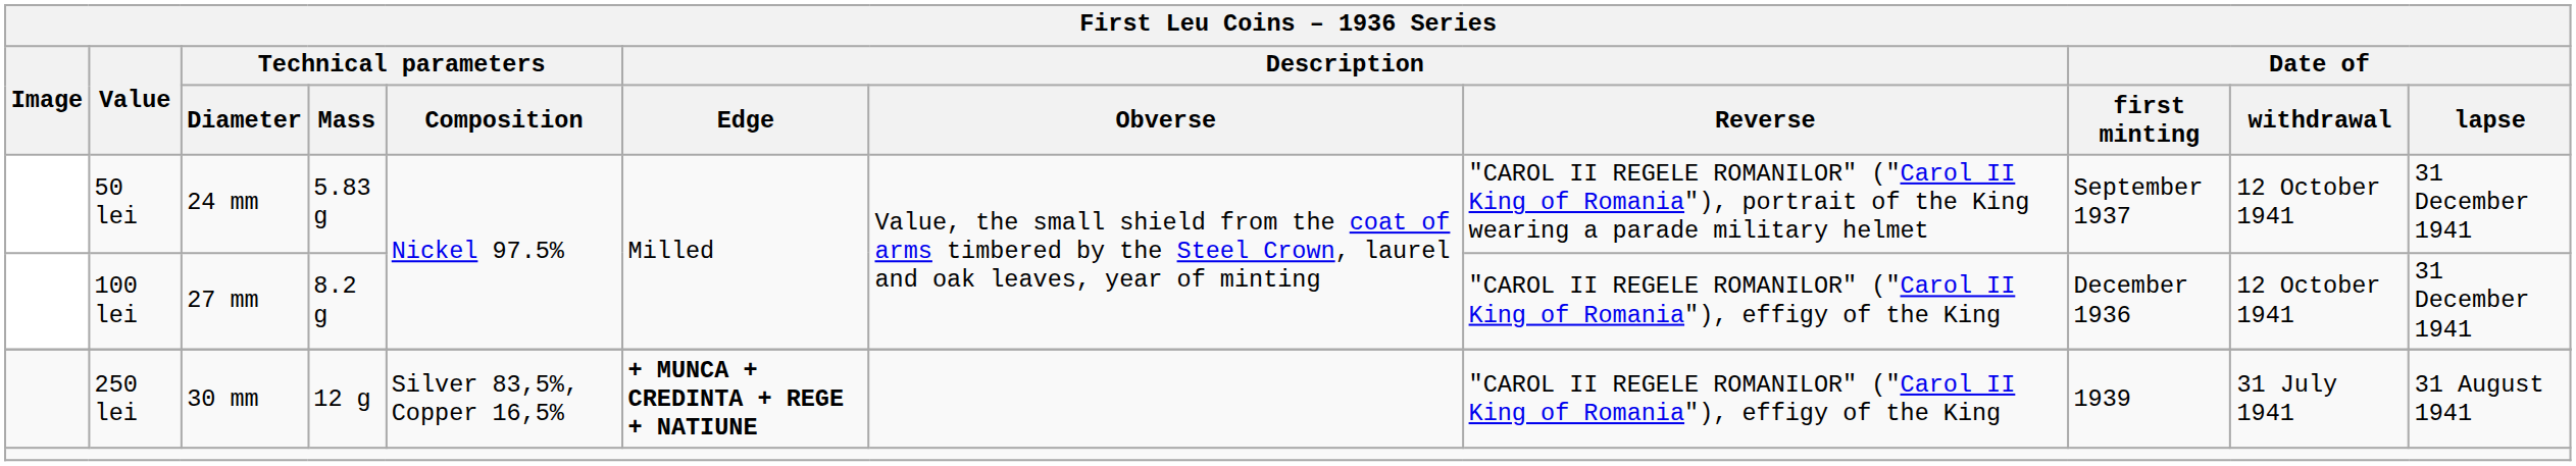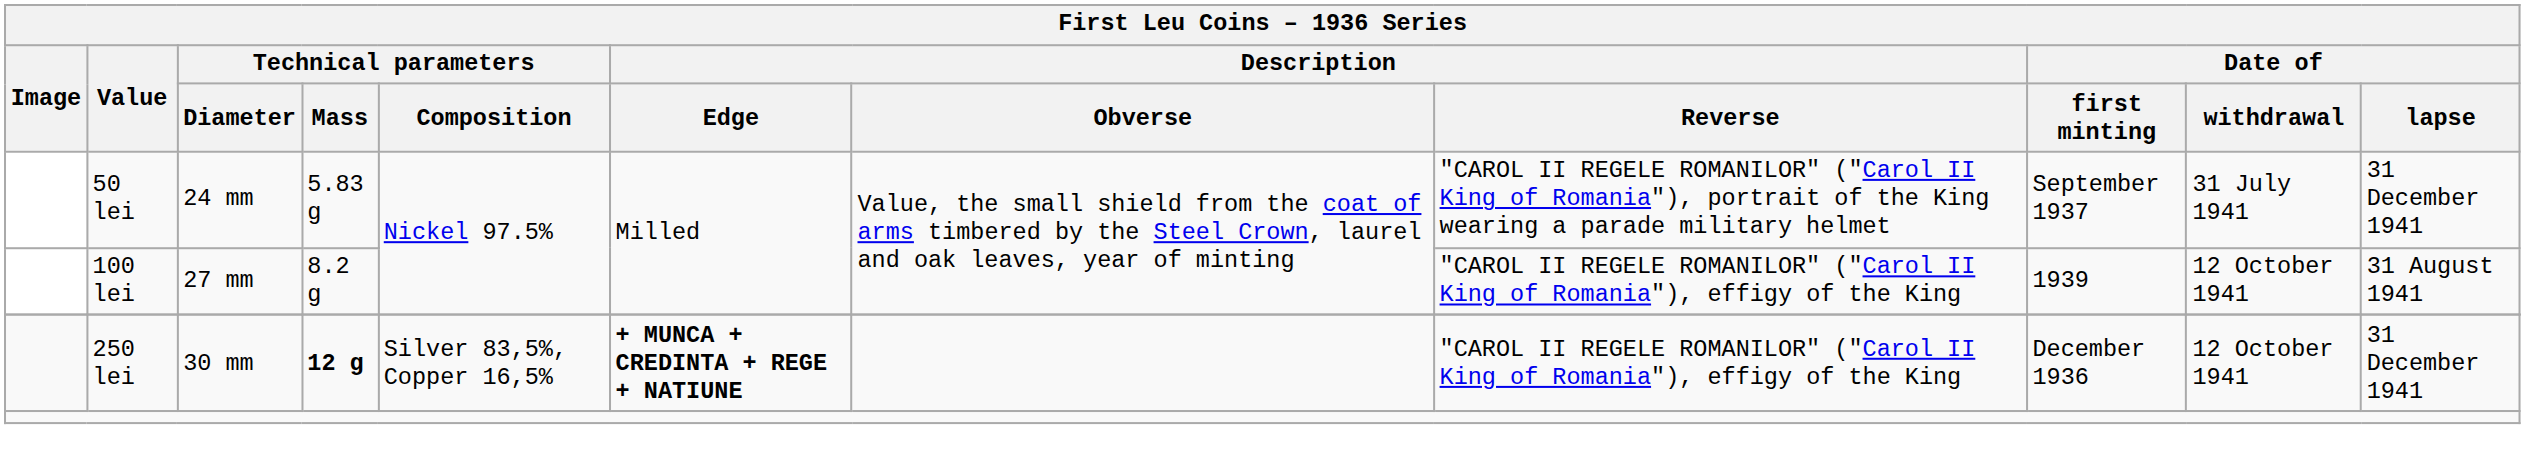50 lei | Date of / withdrawal: 12 October 1941 -> 31 July 1941
100 lei | Date of / first minting: December 1936 -> 1939
100 lei | Date of / lapse: 31 December 1941 -> 31 August 1941
250 lei | Technical parameters / Mass: normal -> bold
250 lei | Date of / first minting: 1939 -> December 1936
250 lei | Date of / withdrawal: 31 July 1941 -> 12 October 1941
250 lei | Date of / lapse: 31 August 1941 -> 31 December 1941
